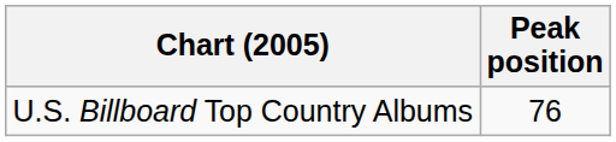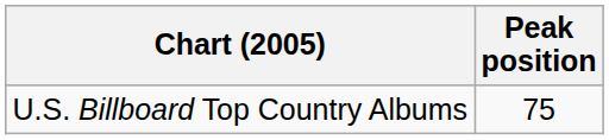U.S. Billboard Top Country Albums | Peak position: 76 -> 75
